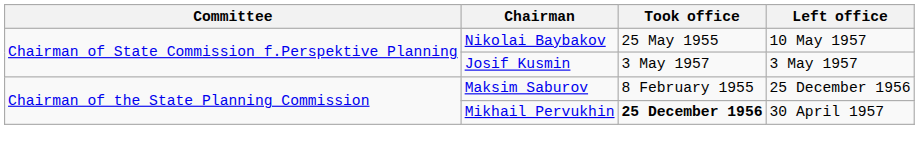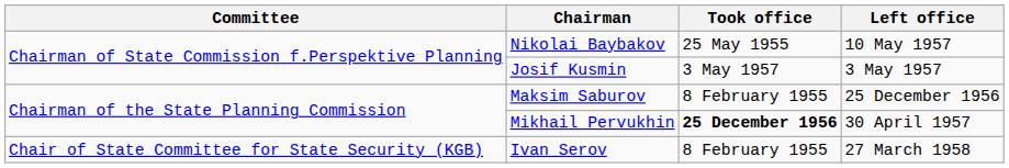+ row: Chair of State Committee for State Security (KGB) | Ivan Serov | 8 February 1955 | 27 March 1958
